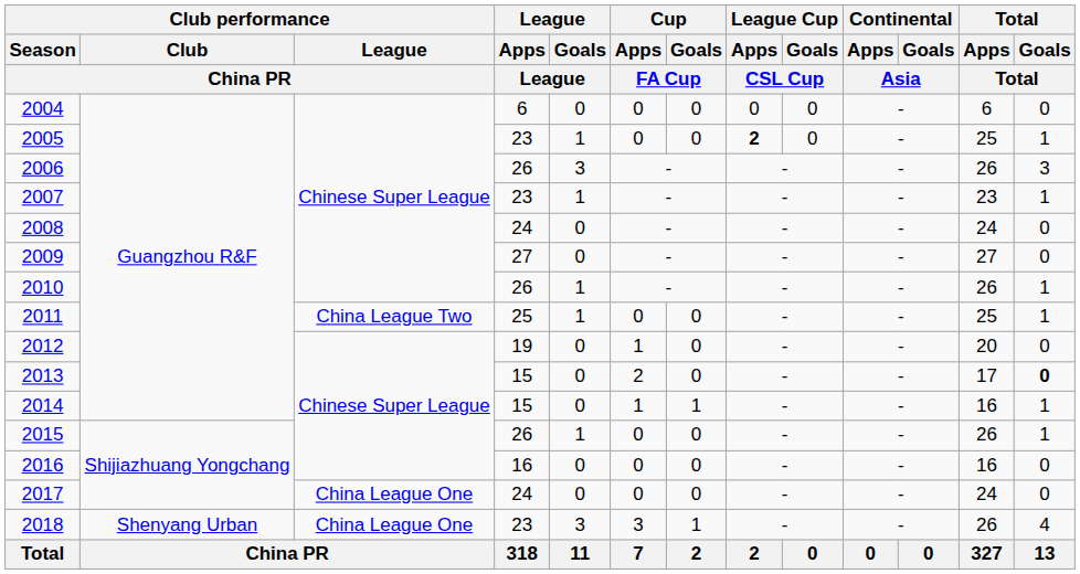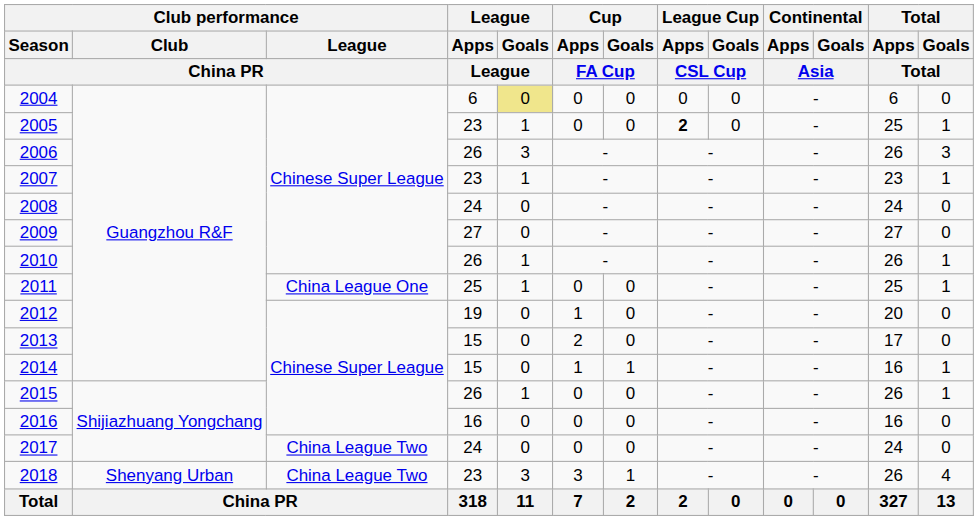2004 | League / Goals / League: no background -> khaki background
2011 | Club performance / League / China PR: China League Two -> China League One
2013 | Total / Goals / Total: bold -> normal
2017 | Club performance / League / China PR: China League One -> China League Two
2018 | Club performance / League / China PR: China League One -> China League Two
